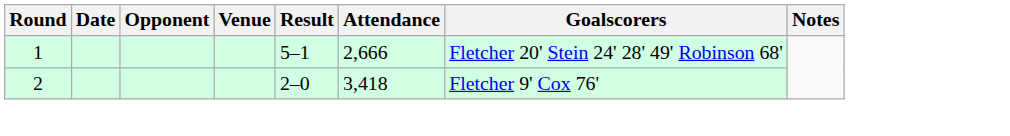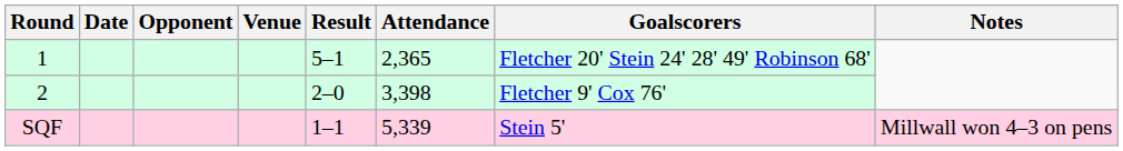1 | Attendance: 2,666 -> 2,365
2 | Attendance: 3,418 -> 3,398
+ row: SQF | 1–1 | 5,339 | Stein 5' | Millwall won 4–3 on pens
